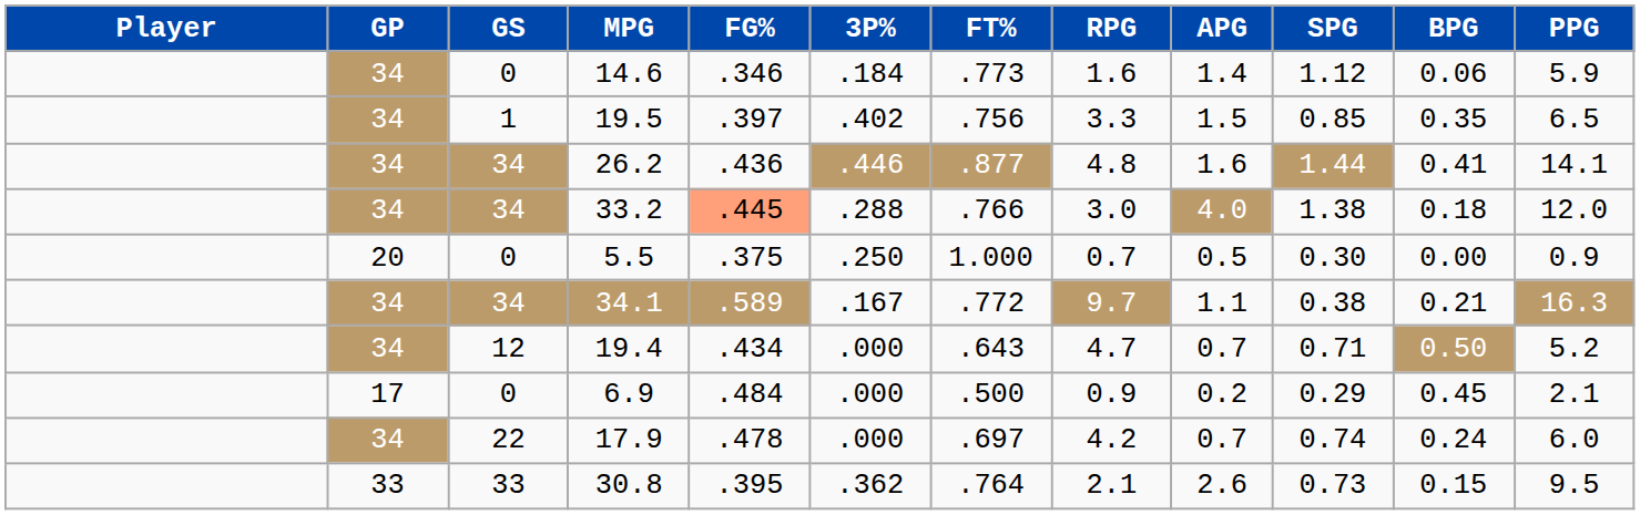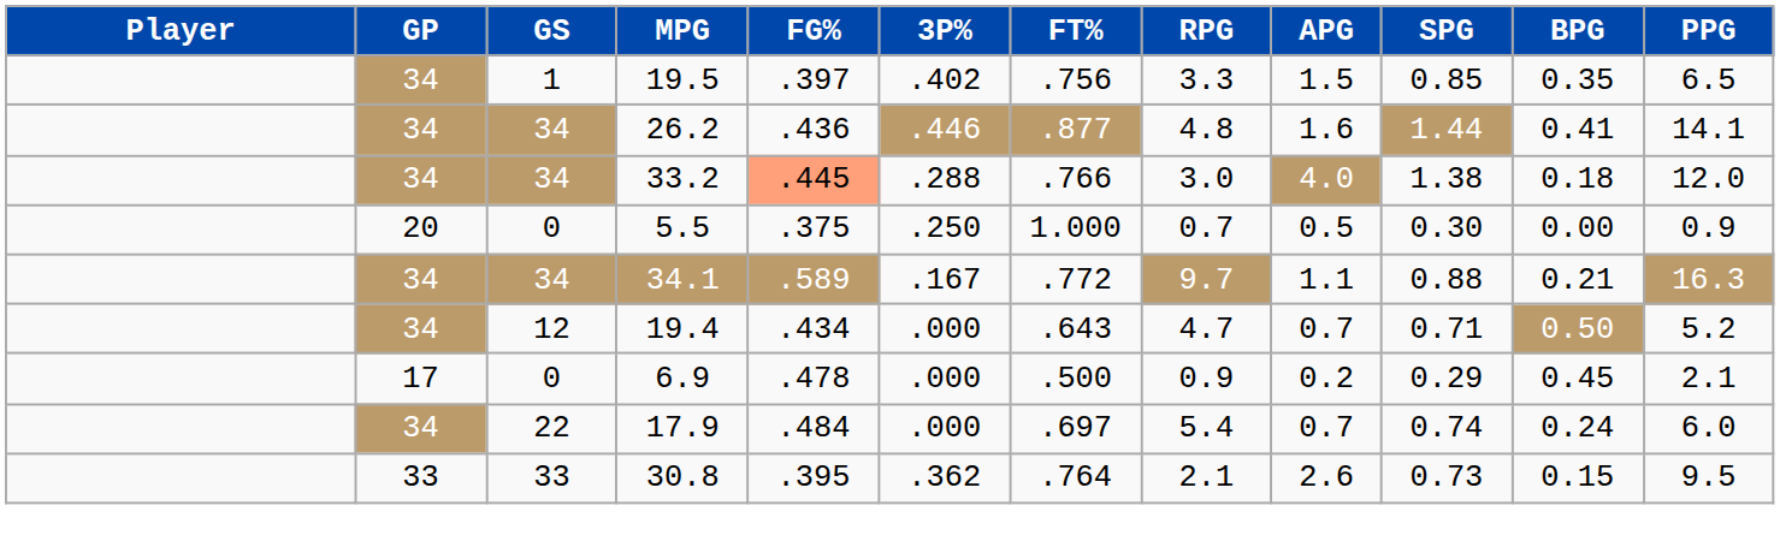- row: 34 | 0 | 14.6 | .346 | .184 | .773 | 1.6 | 1.4 | 1.12 | 0.06 | 5.9
34.1 | SPG: 0.38 -> 0.88
6.9 | FG%: .484 -> .478
17.9 | FG%: .478 -> .484
17.9 | RPG: 4.2 -> 5.4
